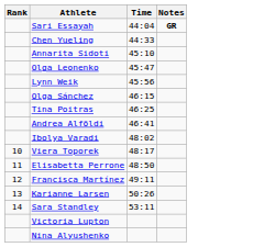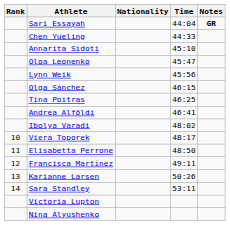+ column: Nationality
